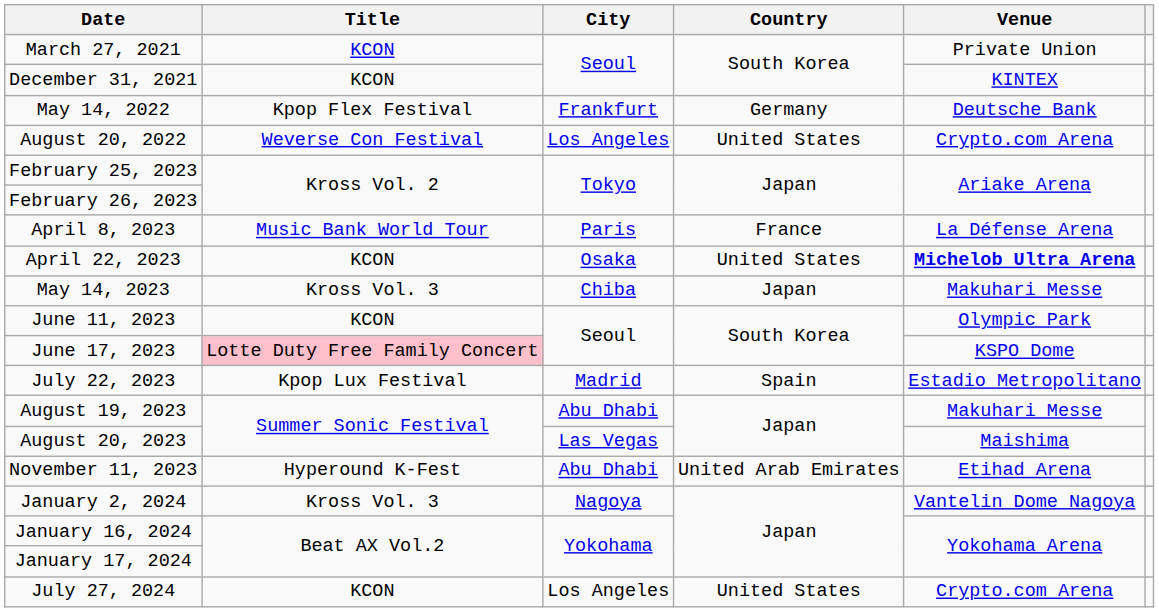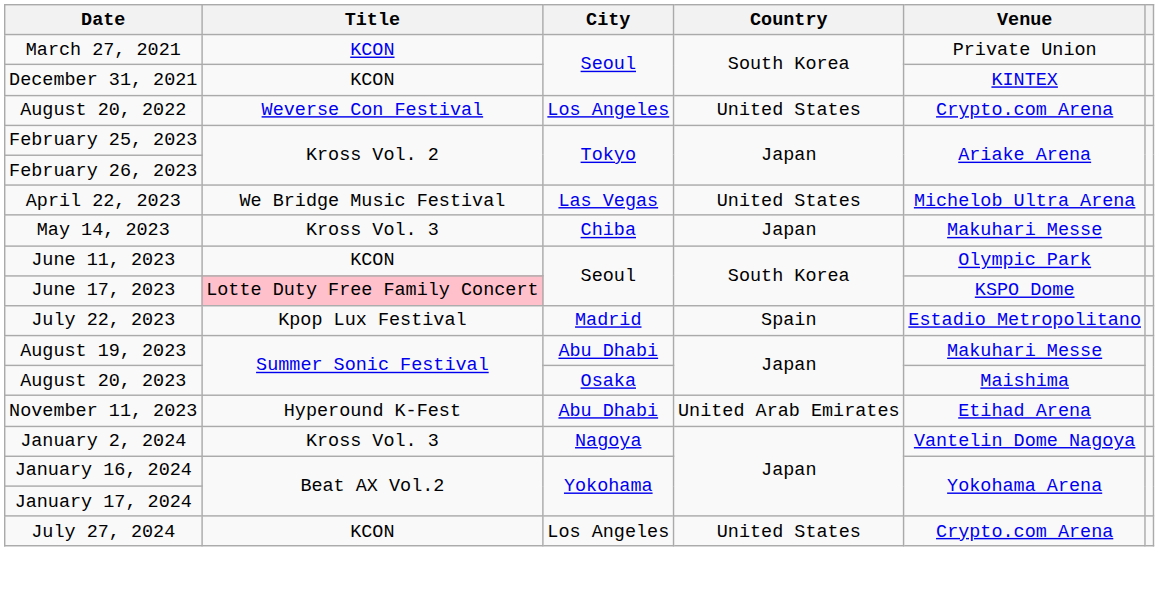- row: May 14, 2022 | Kpop Flex Festival | Frankfurt | Germany | Deutsche Bank
- row: April 8, 2023 | Music Bank World Tour | Paris | France | La Défense Arena
April 22, 2023 | Title: KCON -> We Bridge Music Festival
April 22, 2023 | City: Osaka -> Las Vegas
April 22, 2023 | Venue: bold -> normal
August 20, 2023 | City: Las Vegas -> Osaka
